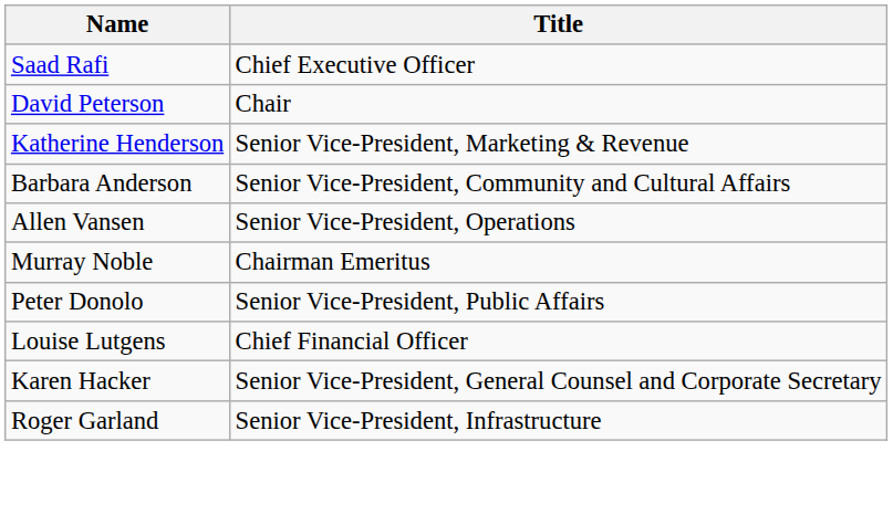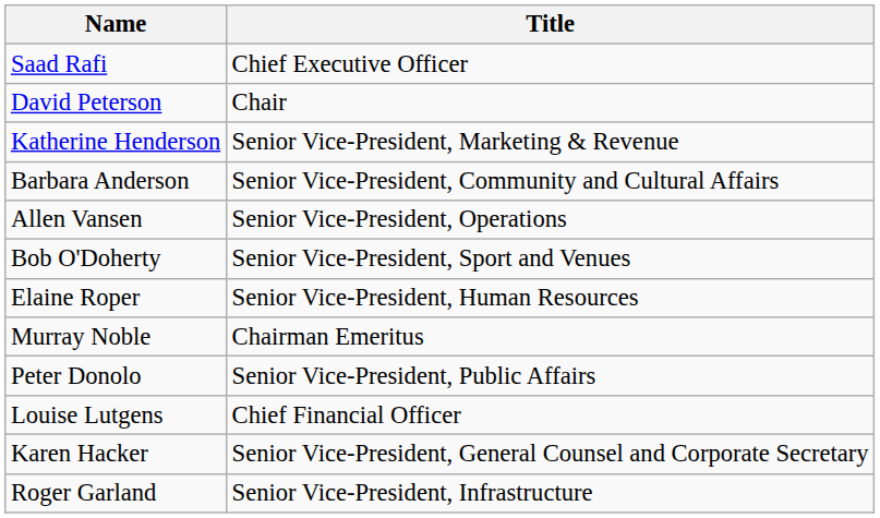+ row: Bob O'Doherty | Senior Vice-President, Sport and Venues
+ row: Elaine Roper | Senior Vice-President, Human Resources
